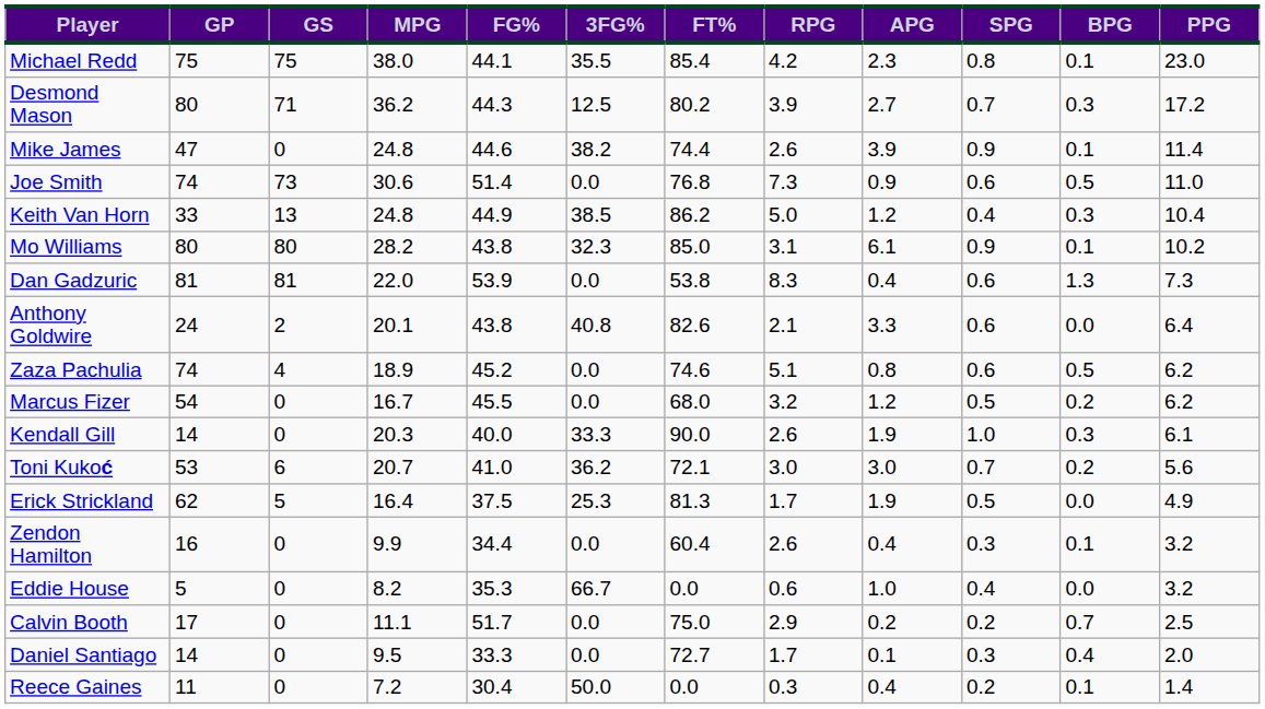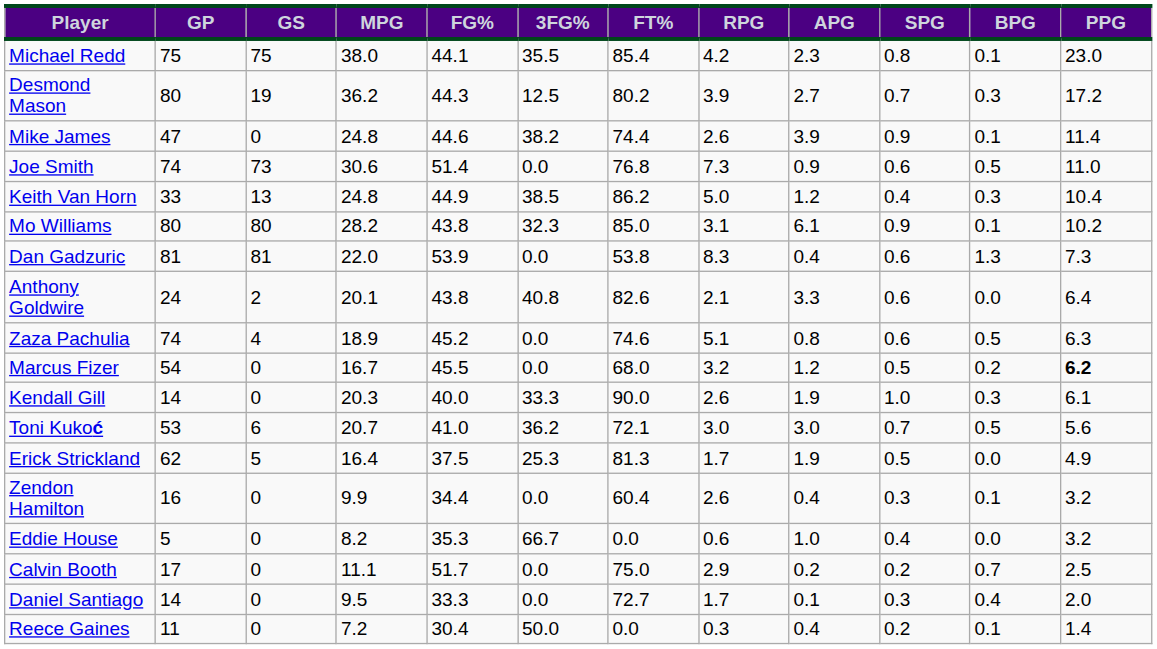Desmond Mason | GS: 71 -> 19
Zaza Pachulia | PPG: 6.2 -> 6.3
Marcus Fizer | PPG: normal -> bold
Toni Kukoć | BPG: 0.2 -> 0.5
